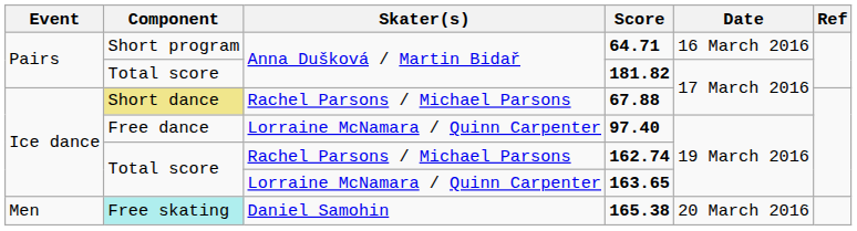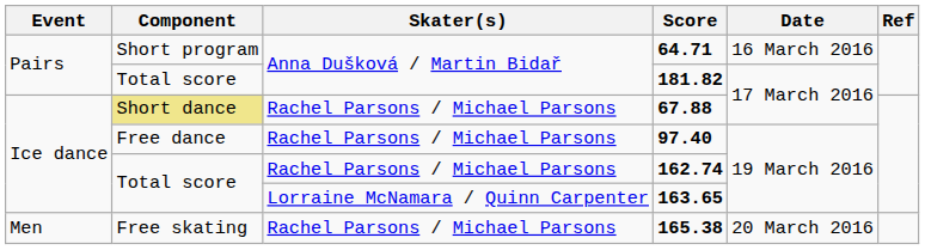97.40 | Skater(s): Lorraine McNamara / Quinn Carpenter -> Rachel Parsons / Michael Parsons
165.38 | Component: paleturquoise background -> no background
165.38 | Skater(s): Daniel Samohin -> Rachel Parsons / Michael Parsons
